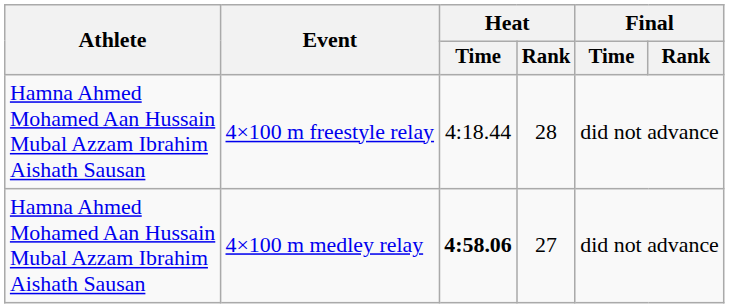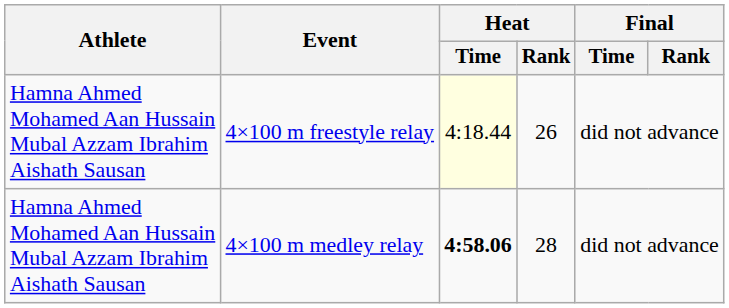4×100 m freestyle relay | Heat / Time: no background -> lightyellow background
4×100 m freestyle relay | Heat / Rank: 28 -> 26
4×100 m medley relay | Heat / Rank: 27 -> 28
